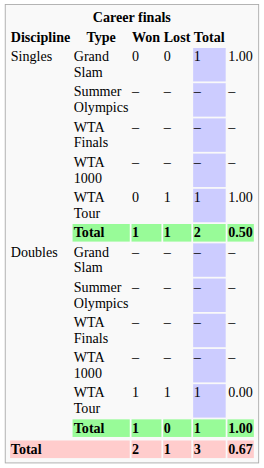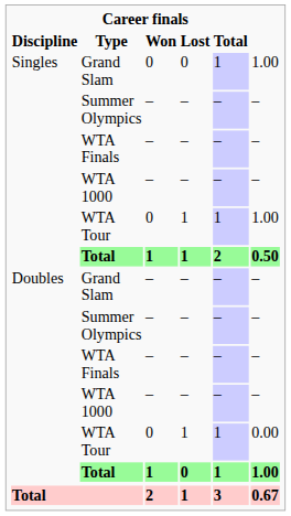Doubles / WTA Tour | Won: 1 -> 0
